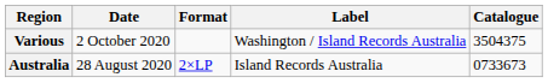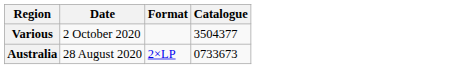- column: Label | Washington / Island Records Australia | Island Records Australia
Various | Catalogue: 3504375 -> 3504377
